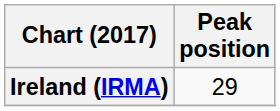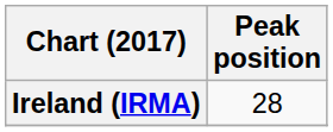Ireland (IRMA) | Peak position: 29 -> 28
